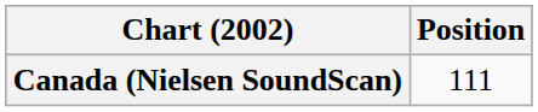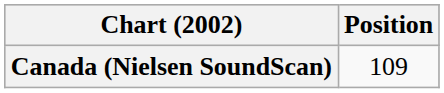Canada (Nielsen SoundScan) | Position: 111 -> 109
